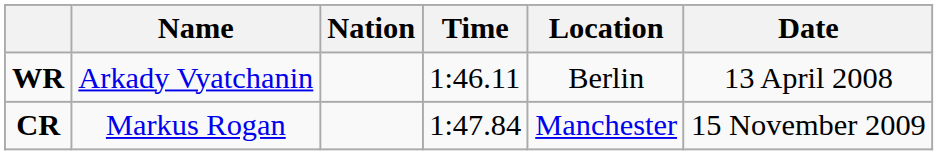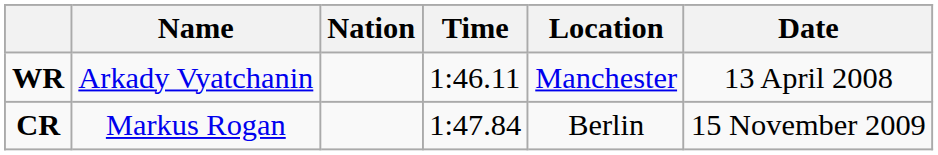WR | Location: Berlin -> Manchester
CR | Location: Manchester -> Berlin
